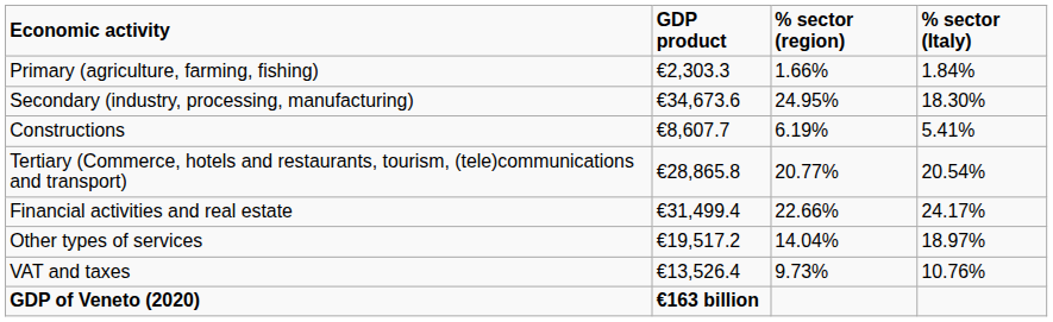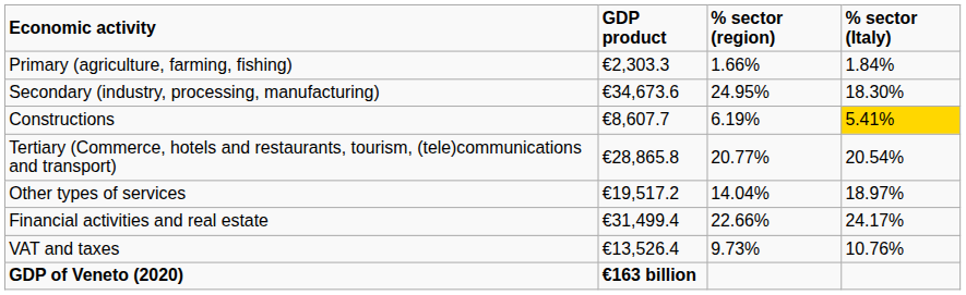Constructions | % sector (Italy): no background -> gold background
rows swapped: Financial activities and real estate <-> Other types of services
